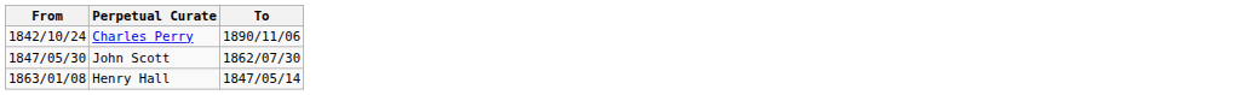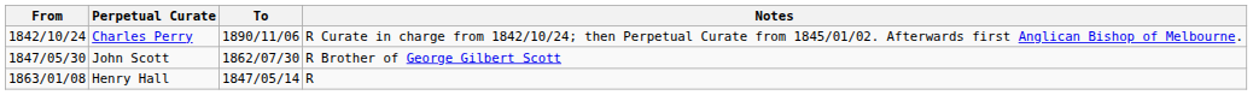+ column: Notes | R Curate in charge from 1842/10/24; then Perpetual Curate from 1845/01/02. Afterwards first Anglican Bishop of Melbourne. | R Brother of George Gilbert Scott | R
